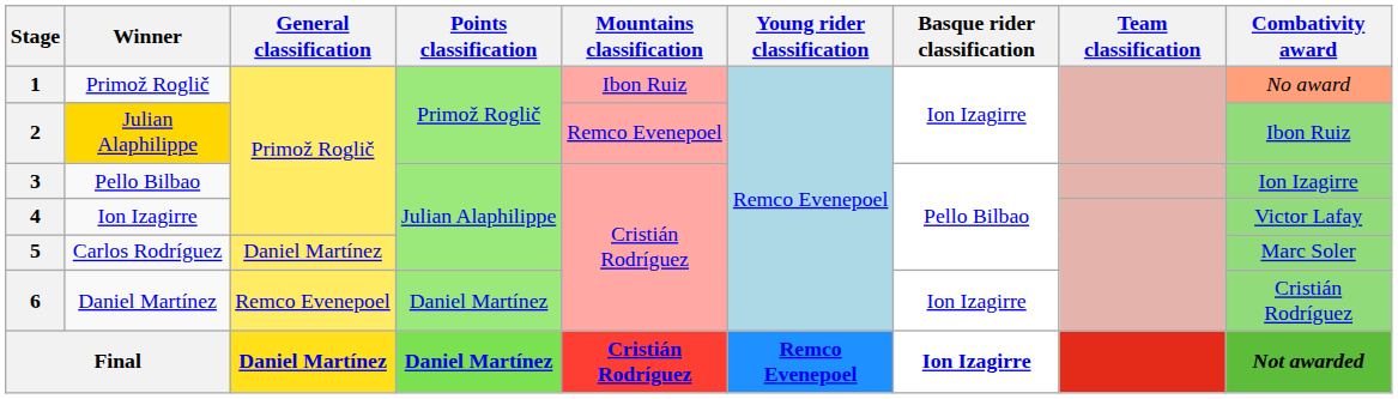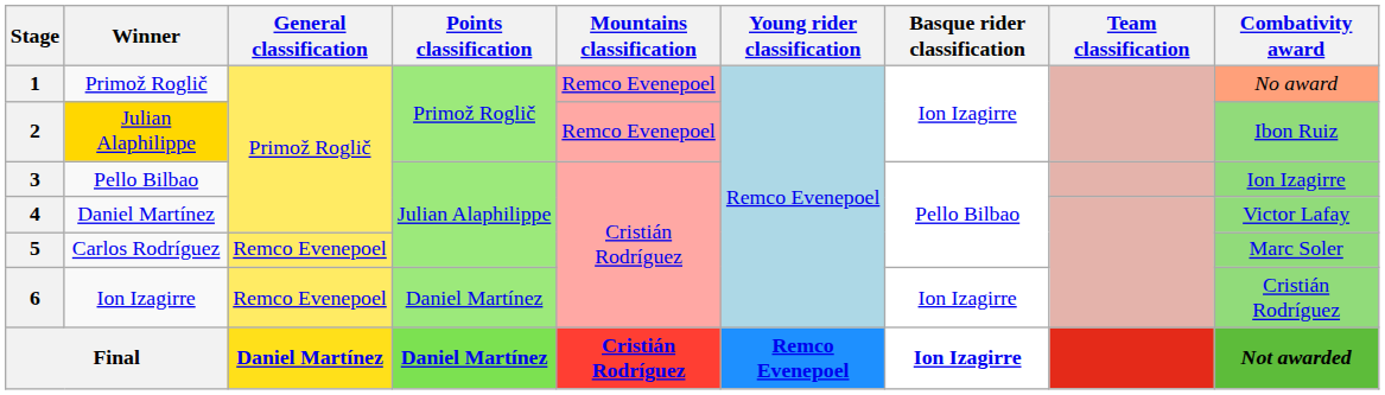1 | Mountains classification: Ibon Ruiz -> Remco Evenepoel
4 | Winner: Ion Izagirre -> Daniel Martínez
5 | General classification: Daniel Martínez -> Remco Evenepoel
6 | Winner: Daniel Martínez -> Ion Izagirre
